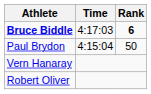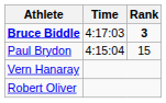Bruce Biddle | Rank: 6 -> 3
Paul Brydon | Rank: 50 -> 15
